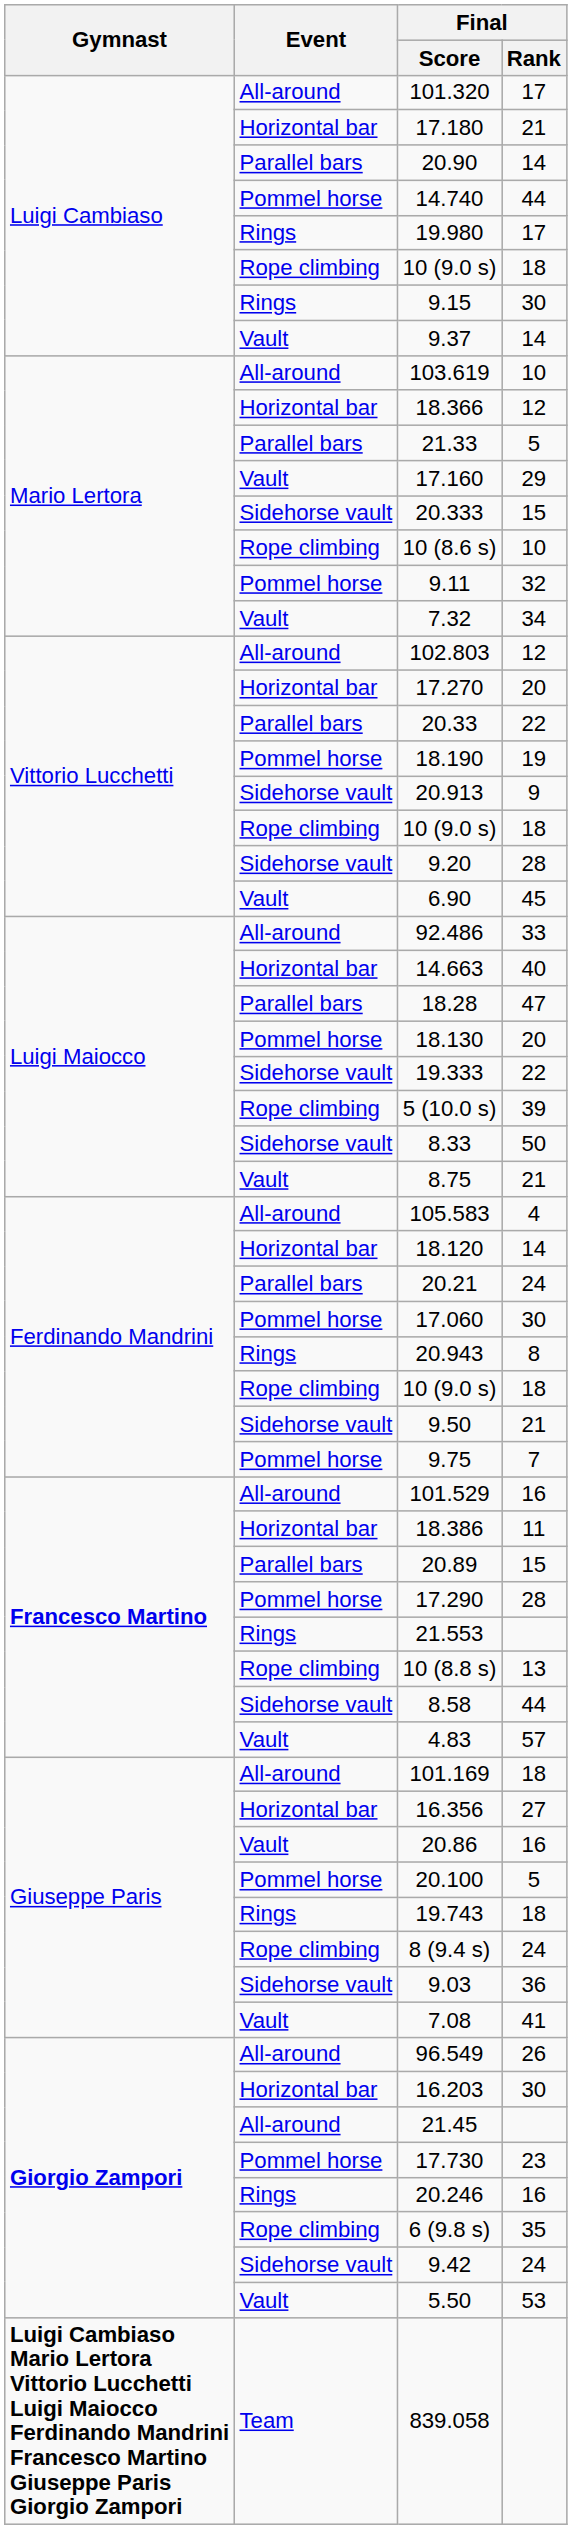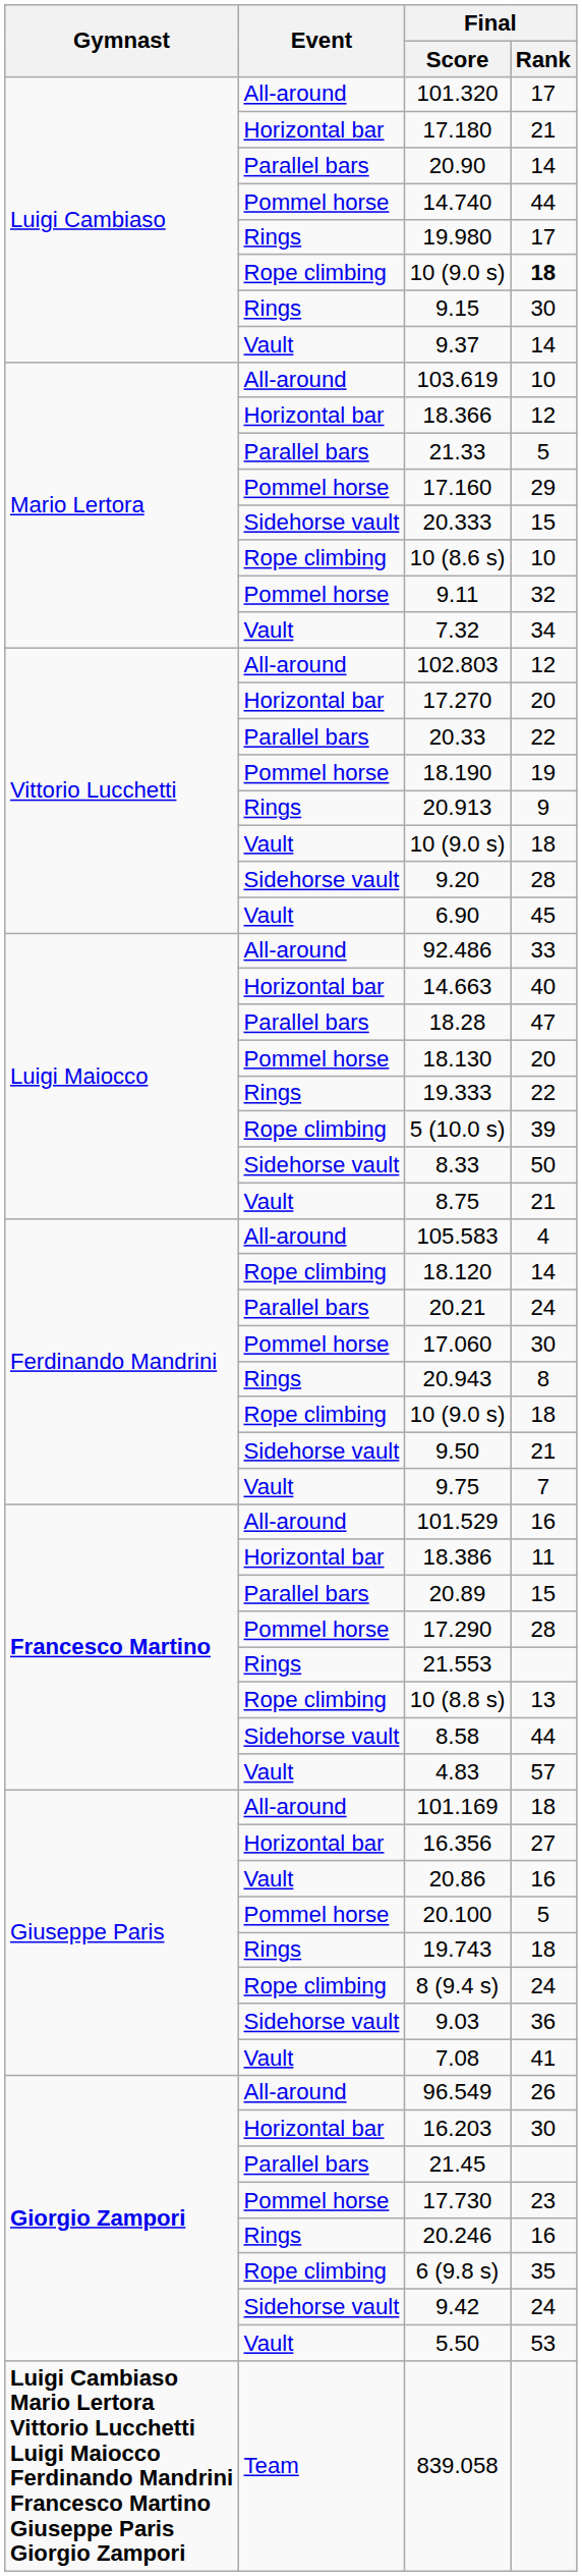Luigi Cambiaso / 10 (9.0 s) | Final / Rank: normal -> bold
17.160 | Event: Vault -> Pommel horse
20.913 | Event: Sidehorse vault -> Rings
Vittorio Lucchetti / 10 (9.0 s) | Event: Rope climbing -> Vault
19.333 | Event: Sidehorse vault -> Rings
18.120 | Event: Horizontal bar -> Rope climbing
9.75 | Event: Pommel horse -> Vault
21.45 | Event: All-around -> Parallel bars
